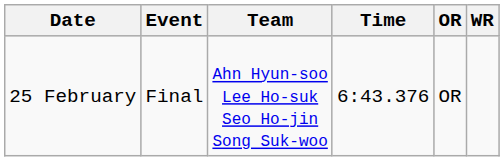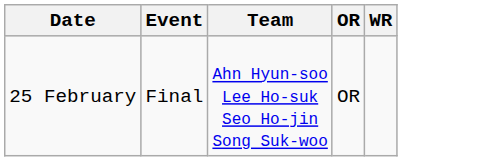- column: Time | 6:43.376
